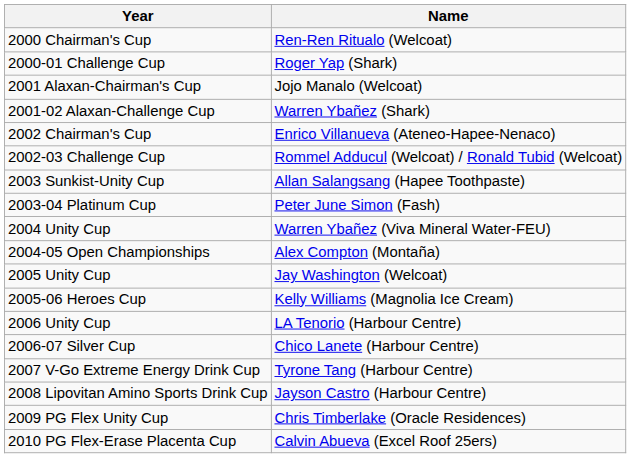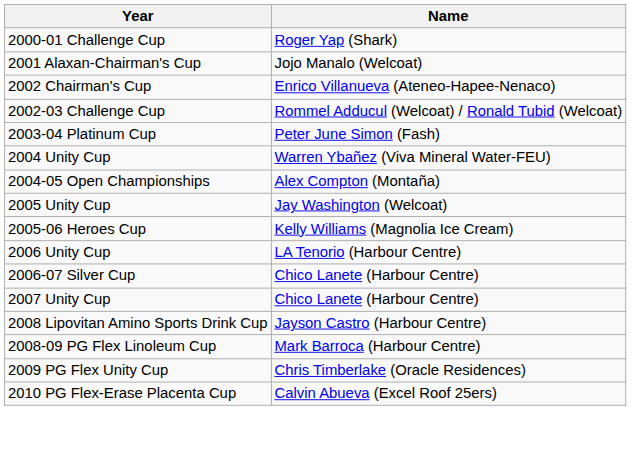- row: 2000 Chairman's Cup | Ren-Ren Ritualo (Welcoat)
- row: 2001-02 Alaxan-Challenge Cup | Warren Ybañez (Shark)
- row: 2003 Sunkist-Unity Cup | Allan Salangsang (Hapee Toothpaste)
+ row: 2007 Unity Cup | Chico Lanete (Harbour Centre)
- row: 2007 V-Go Extreme Energy Drink Cup | Tyrone Tang (Harbour Centre)
+ row: 2008-09 PG Flex Linoleum Cup | Mark Barroca (Harbour Centre)
